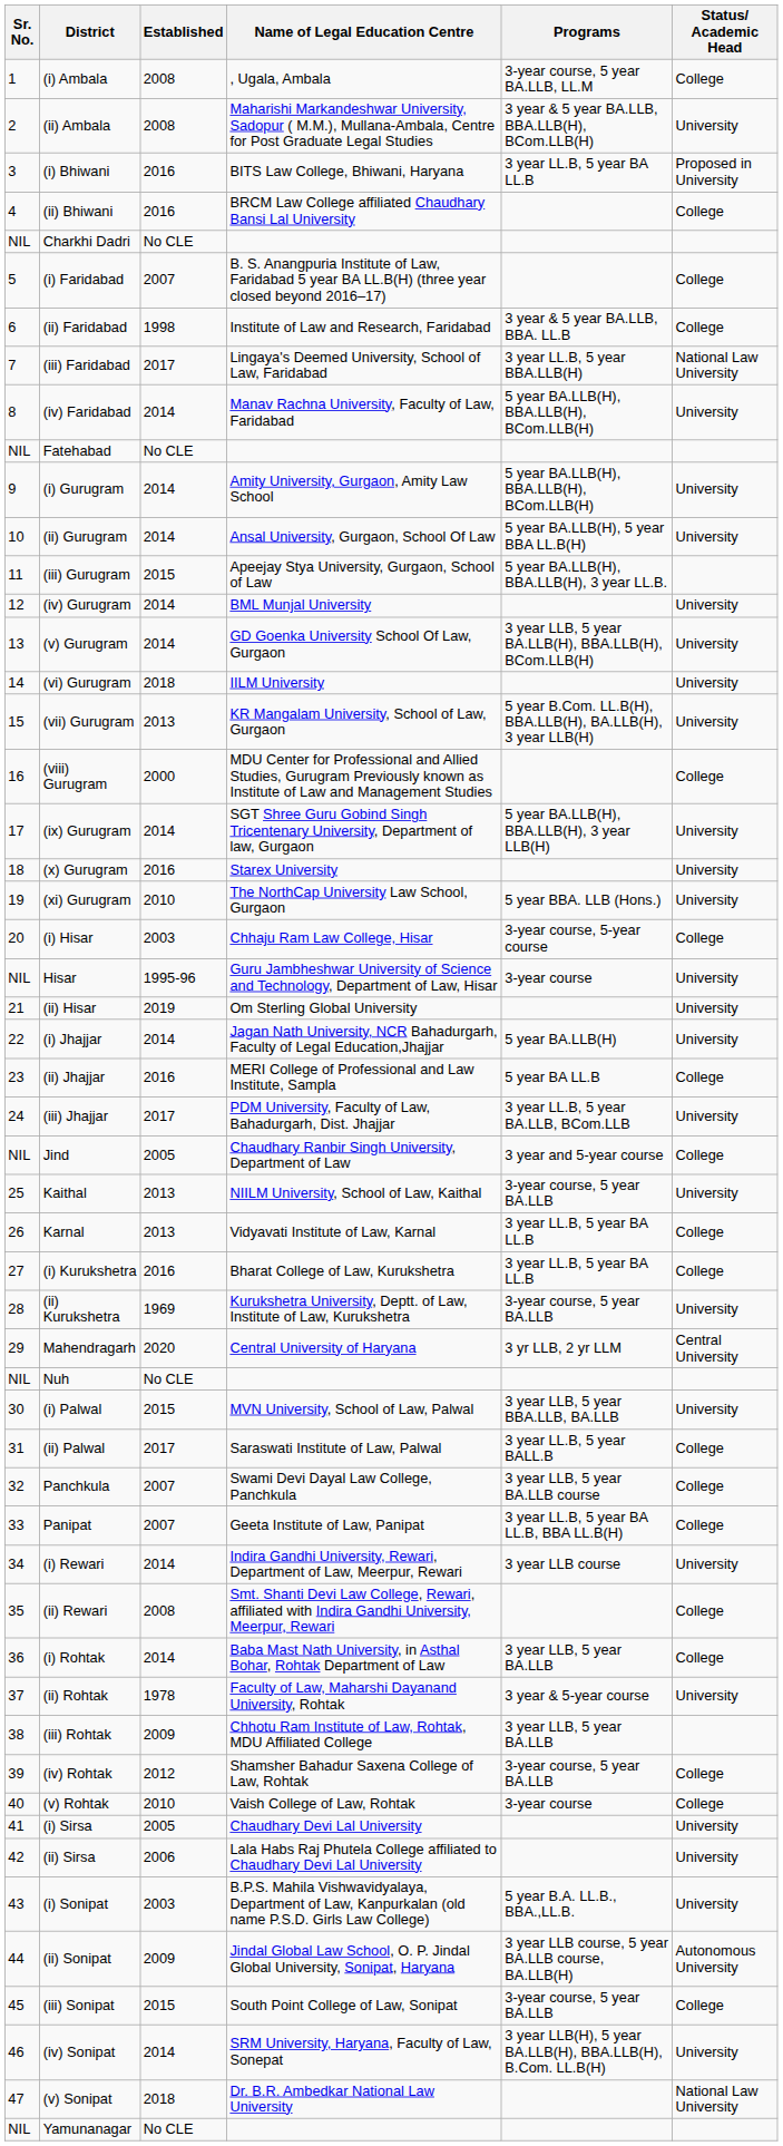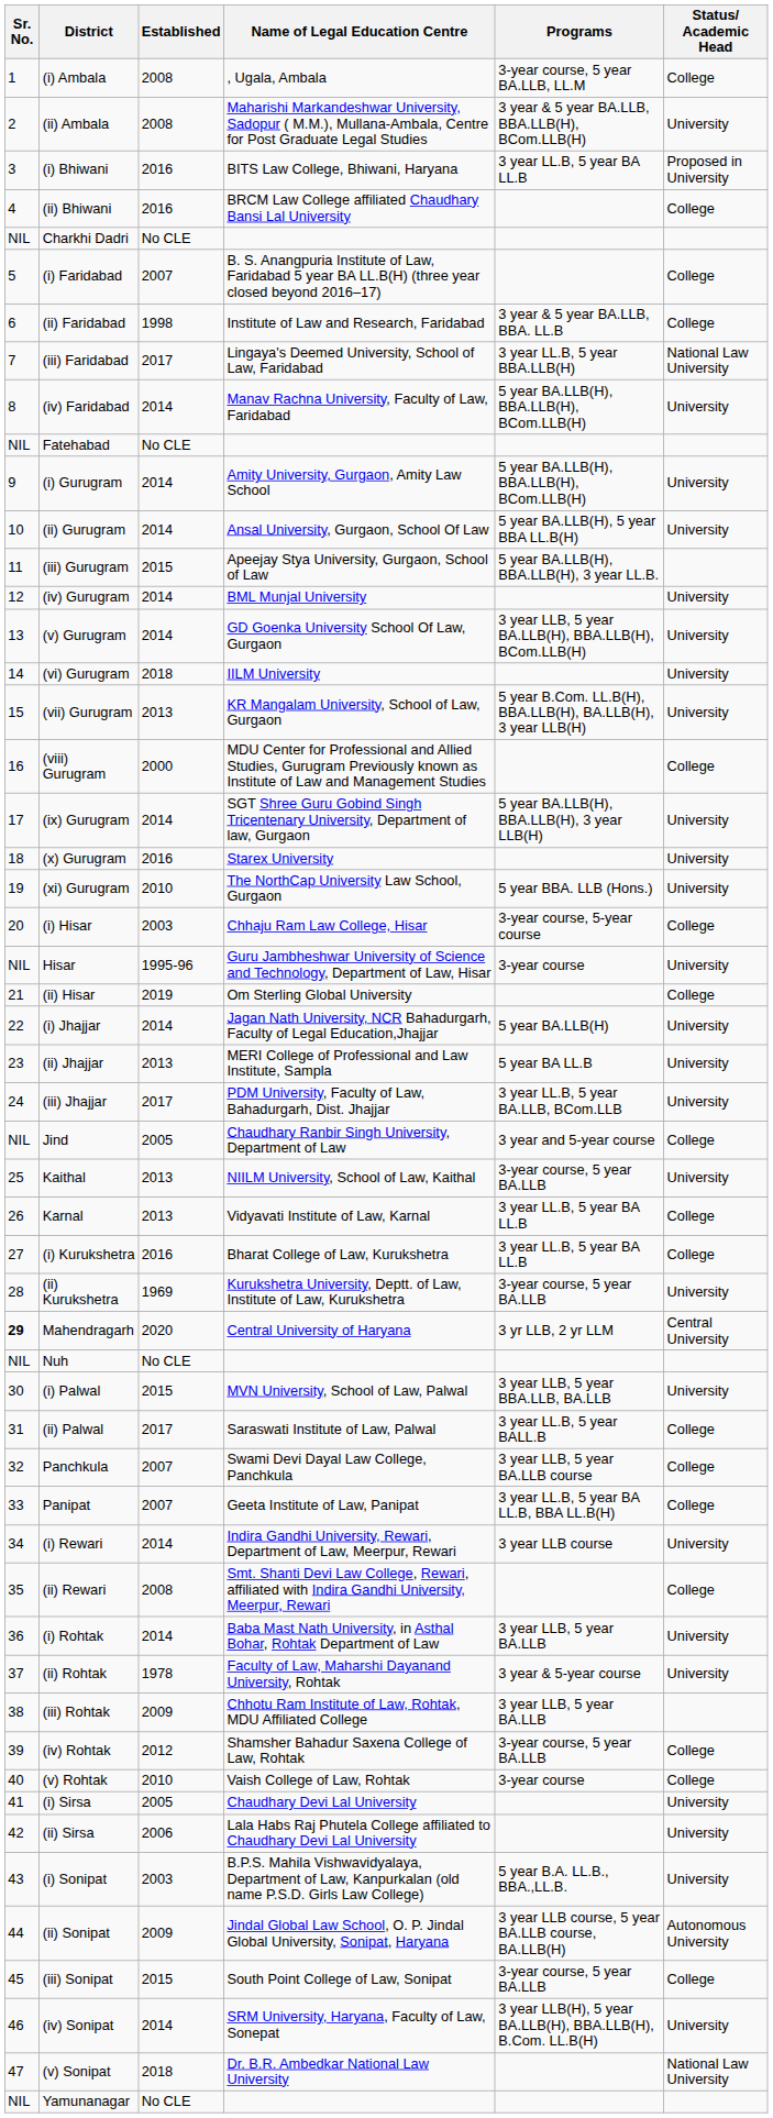(ii) Hisar | Status/ Academic Head: University -> College
(ii) Jhajjar | Established: 2016 -> 2013
(ii) Jhajjar | Status/ Academic Head: College -> University
Mahendragarh | Sr. No.: normal -> bold
(i) Rohtak | Status/ Academic Head: College -> University
